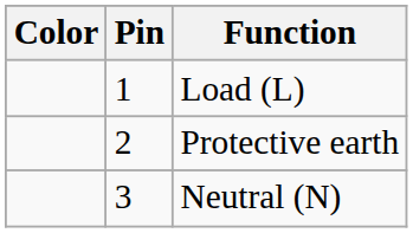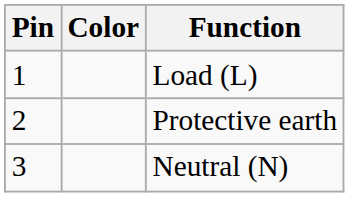columns swapped: Pin <-> Color
